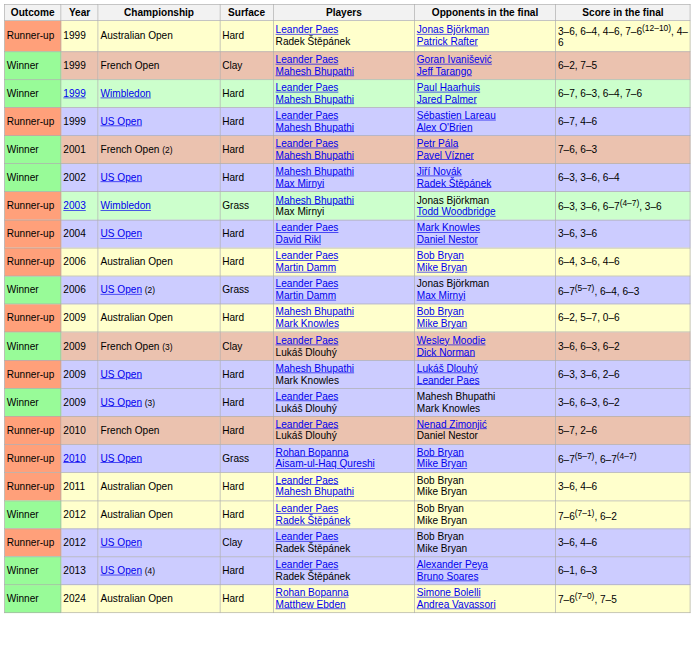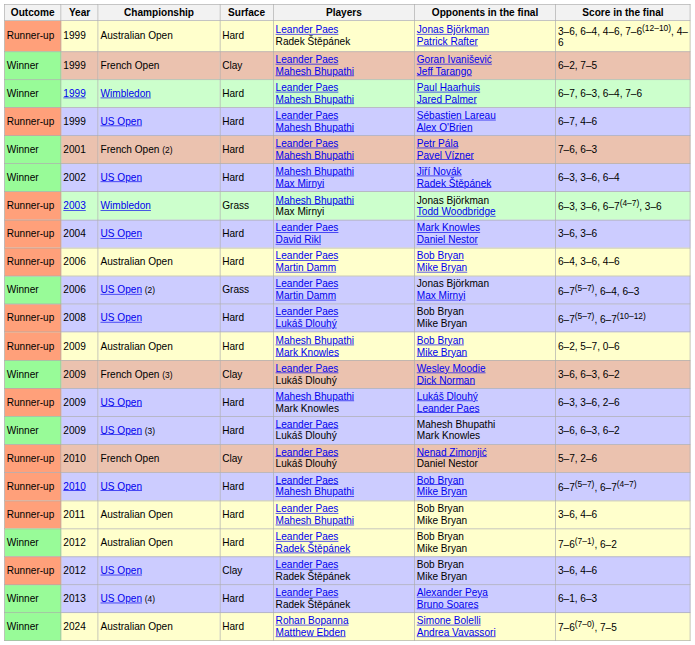+ row: Runner-up | 2008 | US Open | Hard | Leander Paes Lukáš Dlouhý | Bob Bryan Mike Bryan | 6–7(5–7), 6–7(10–12)
2010 / French Open | Surface: Hard -> Clay
2010 / US Open | Surface: Grass -> Hard
2010 / US Open | Players: Rohan Bopanna Aisam-ul-Haq Qureshi -> Leander Paes Mahesh Bhupathi
